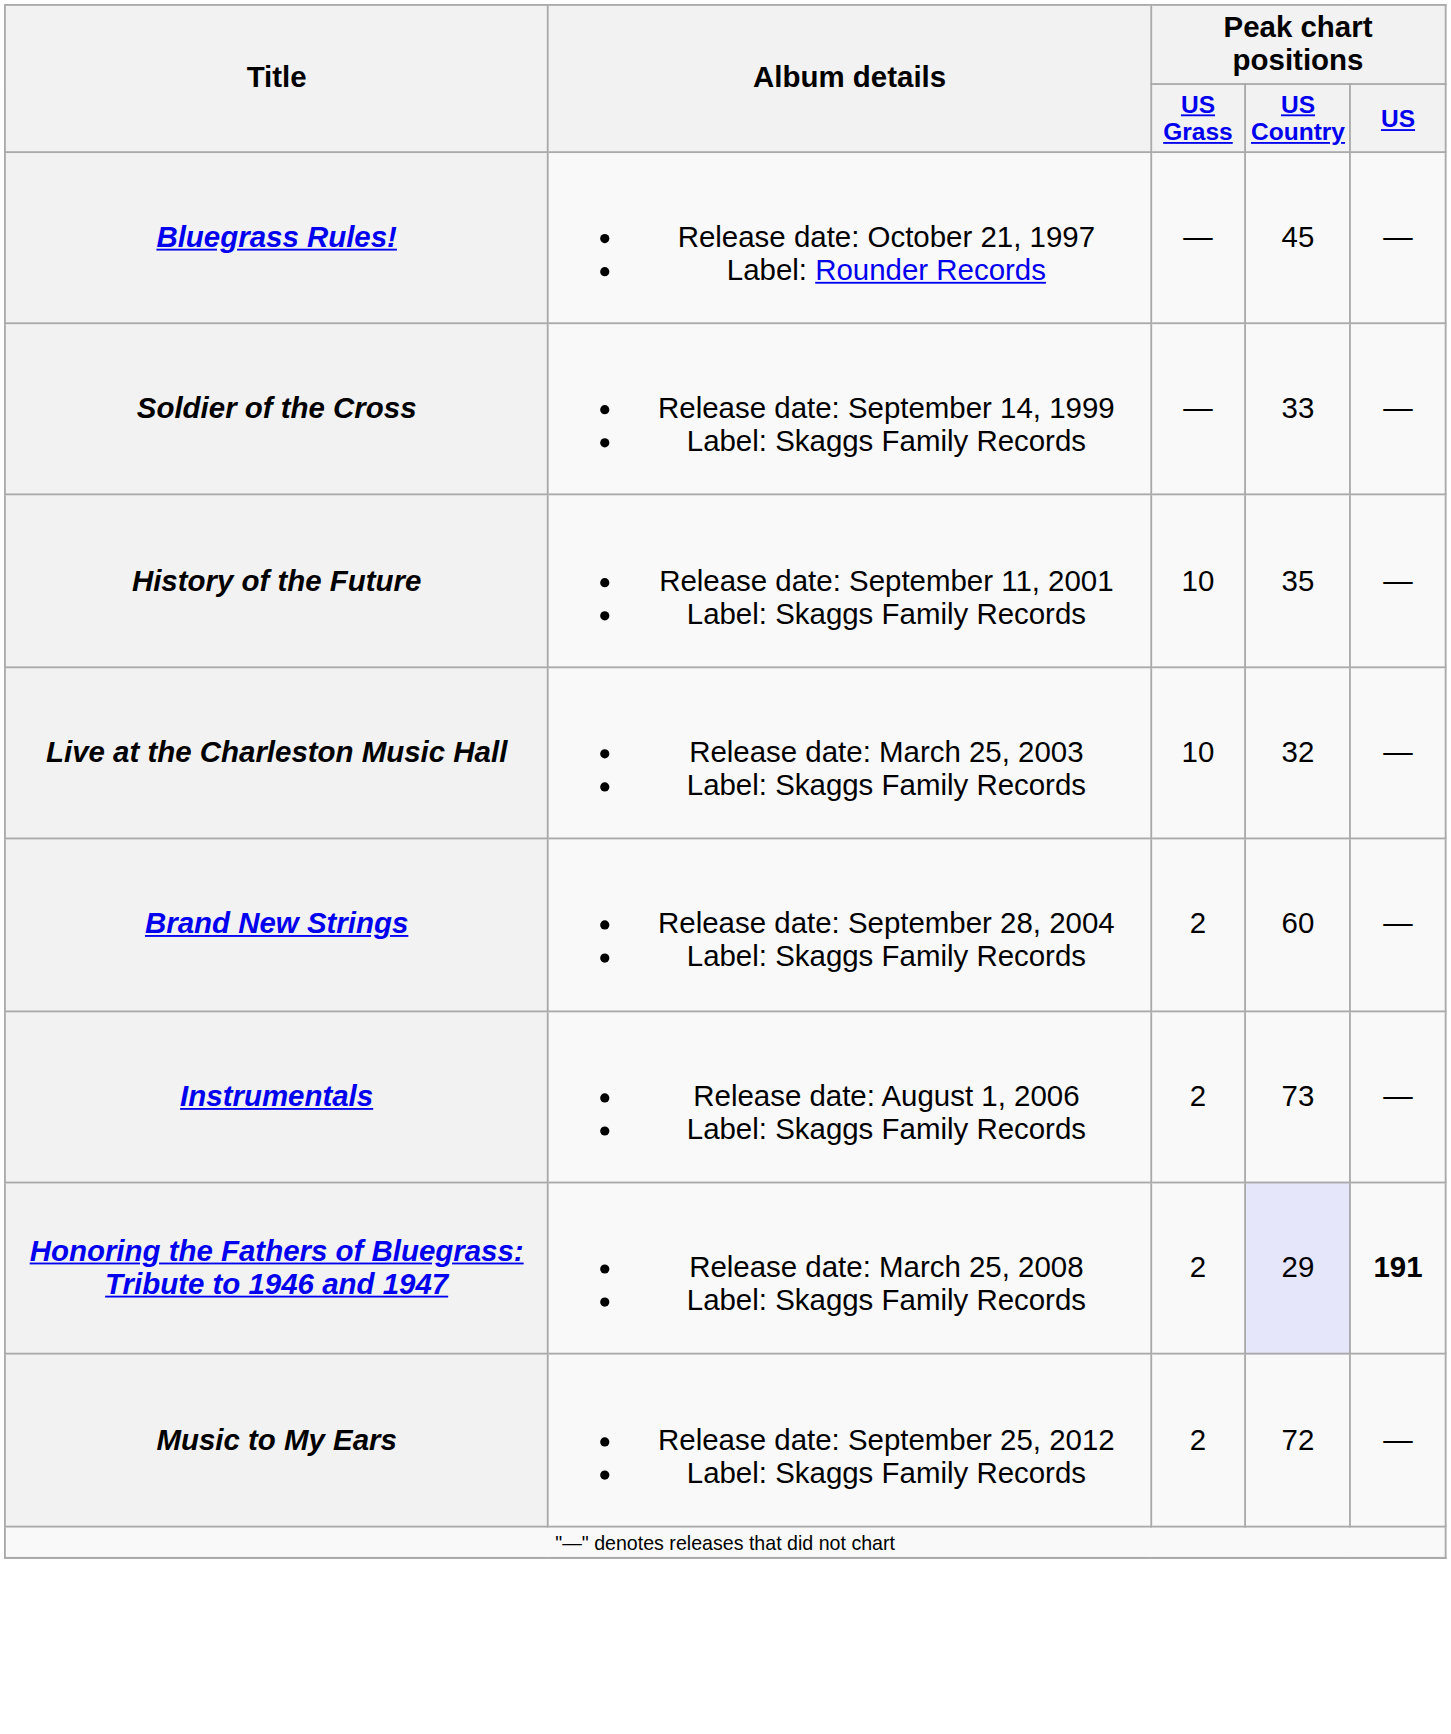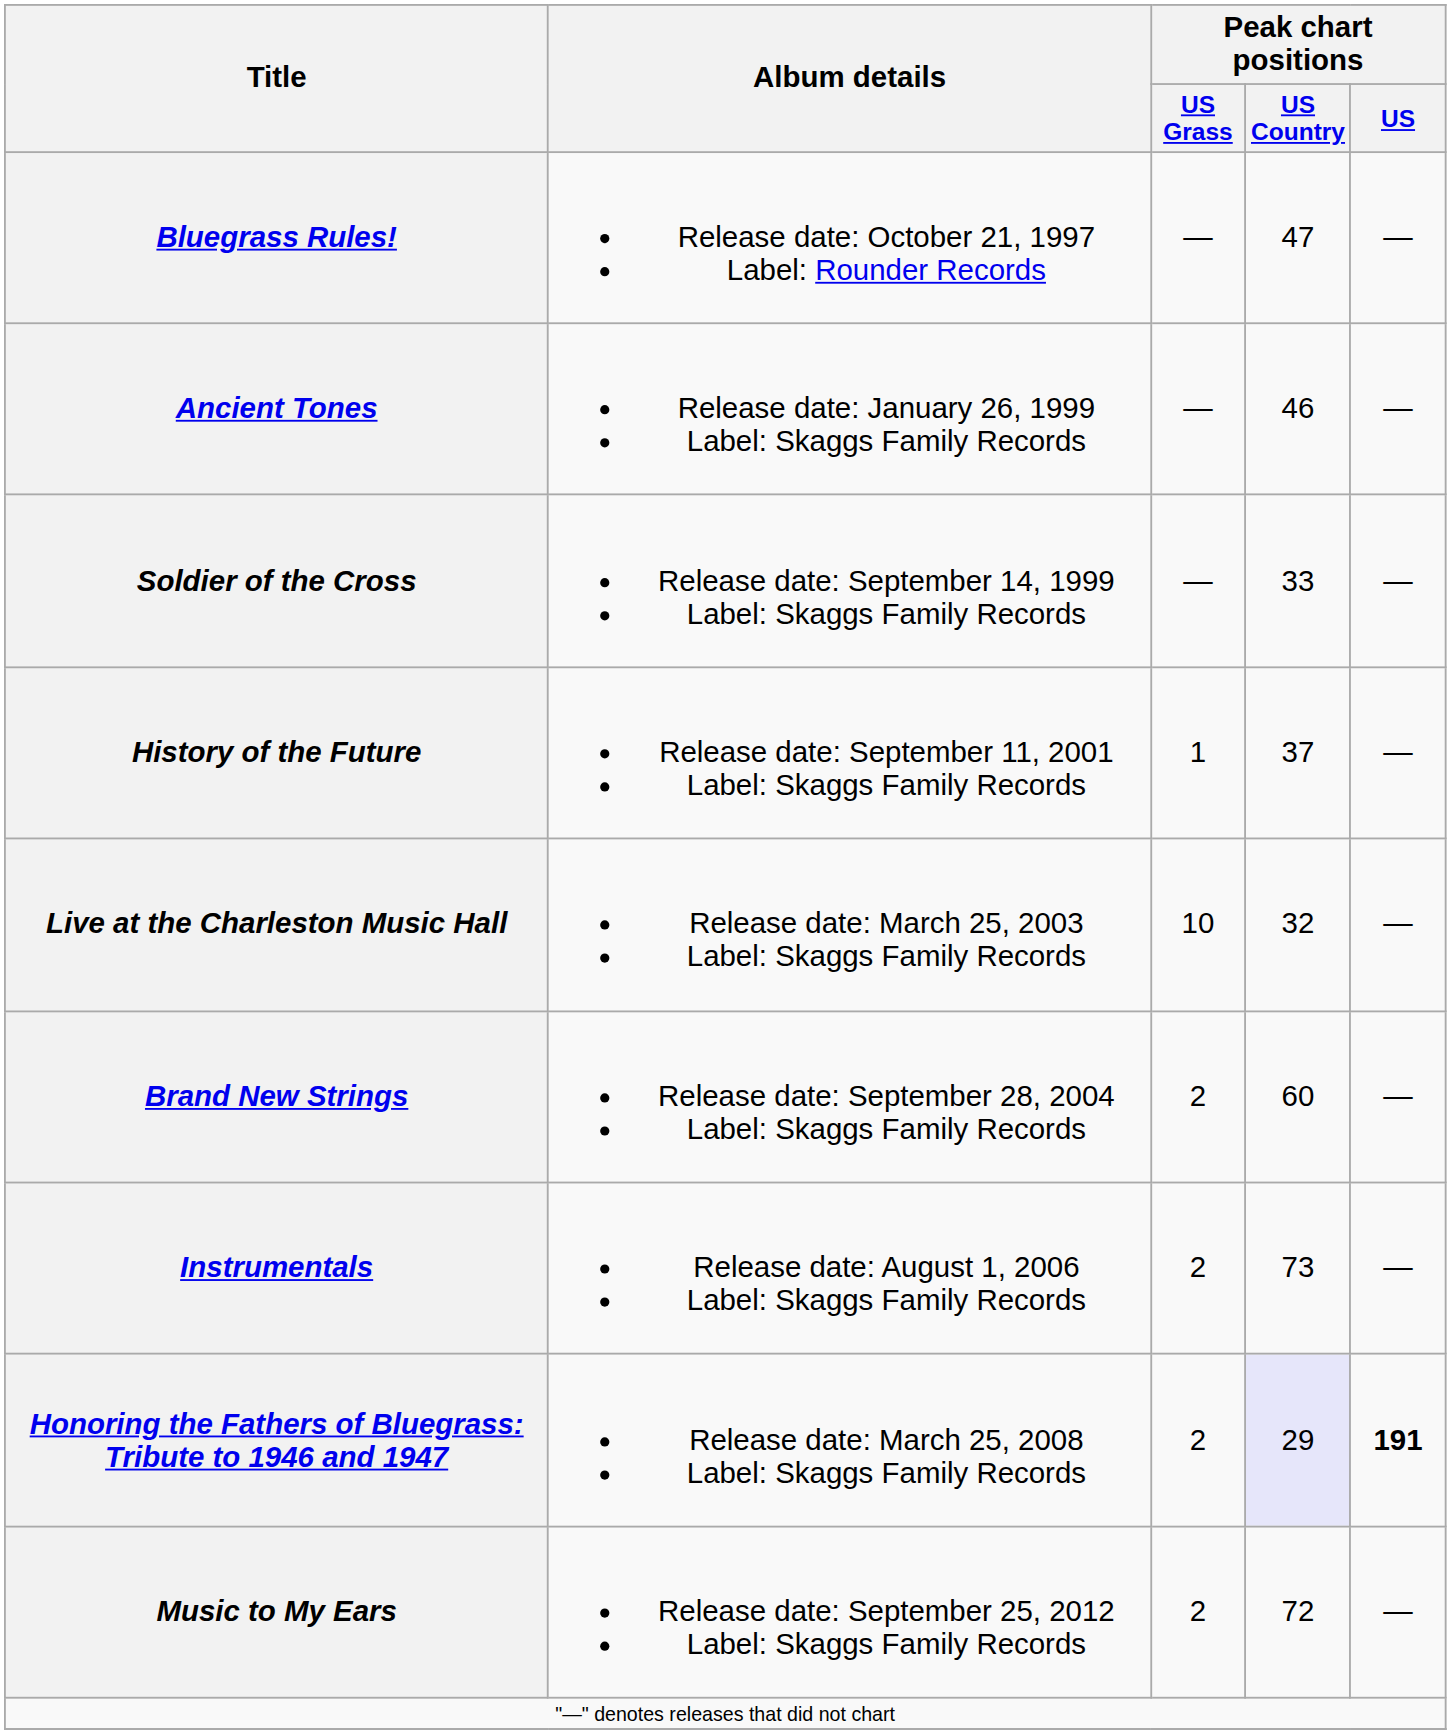Bluegrass Rules! | Peak chart positions / US Country: 45 -> 47
+ row: Ancient Tones | Release date: January 26, 1999 Label: Skaggs Family Records | — | 46 | —
History of the Future | Peak chart positions / US Grass: 10 -> 1
History of the Future | Peak chart positions / US Country: 35 -> 37
